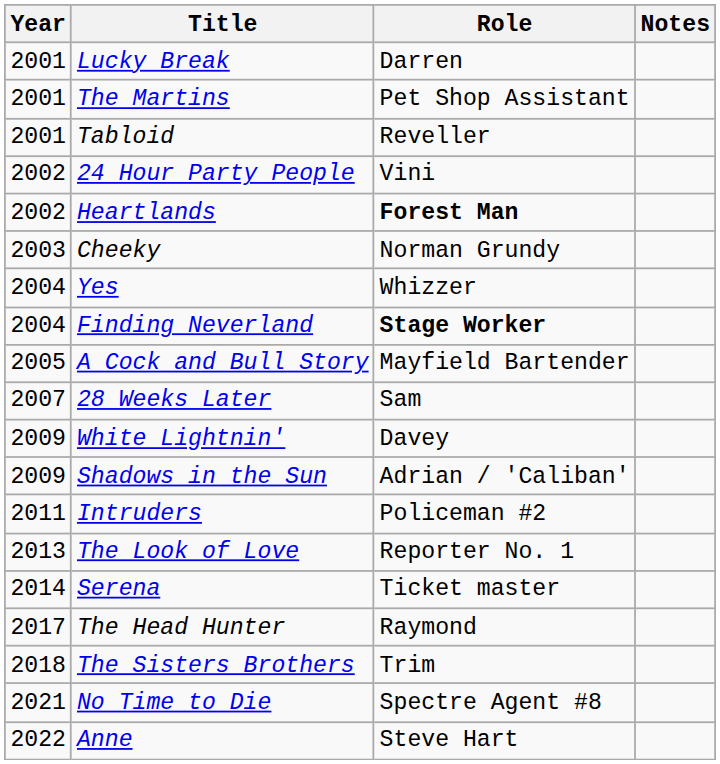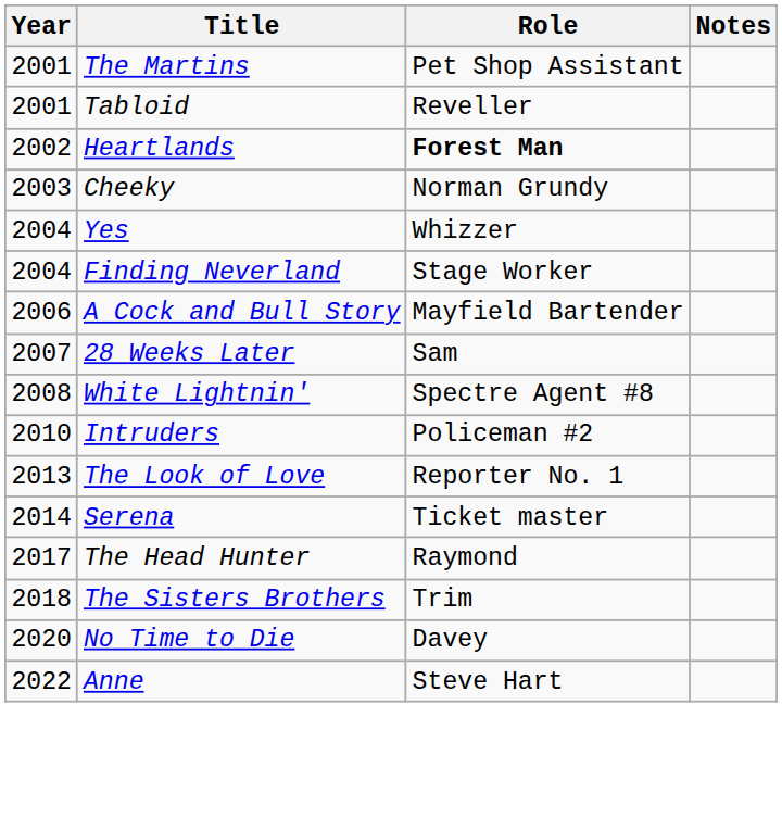- row: 2001 | Lucky Break | Darren
- row: 2002 | 24 Hour Party People | Vini
Finding Neverland | Role: bold -> normal
A Cock and Bull Story | Year: 2005 -> 2006
White Lightnin' | Year: 2009 -> 2008
White Lightnin' | Role: Davey -> Spectre Agent #8
- row: 2009 | Shadows in the Sun | Adrian / 'Caliban'
Intruders | Year: 2011 -> 2010
No Time to Die | Year: 2021 -> 2020
No Time to Die | Role: Spectre Agent #8 -> Davey
